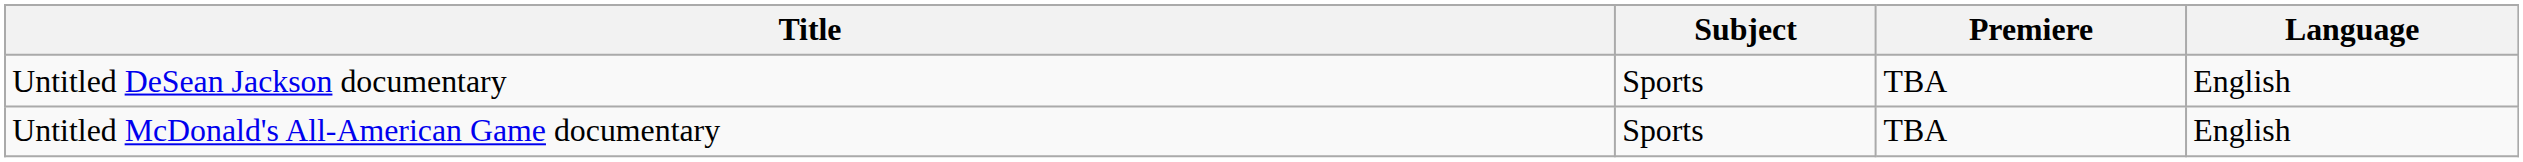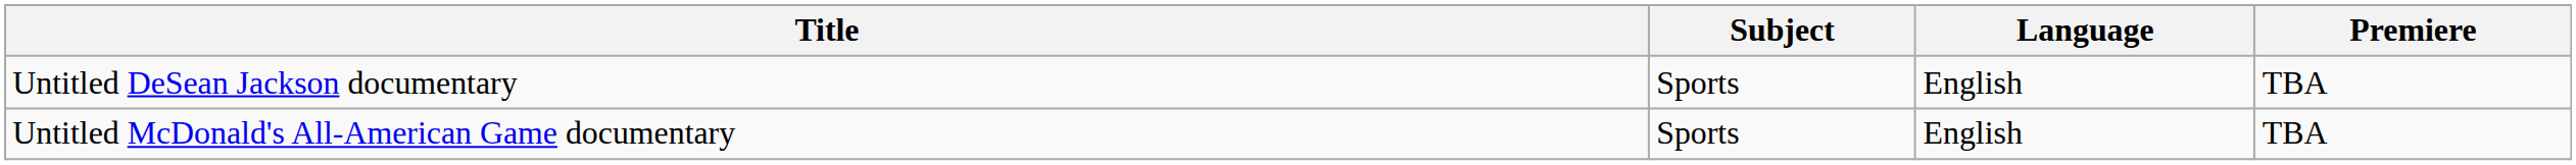columns swapped: Premiere <-> Language
